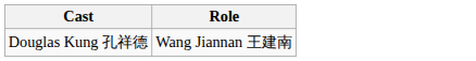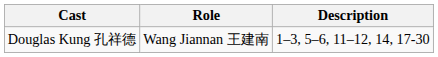+ column: Description | 1–3, 5–6, 11–12, 14, 17-30
